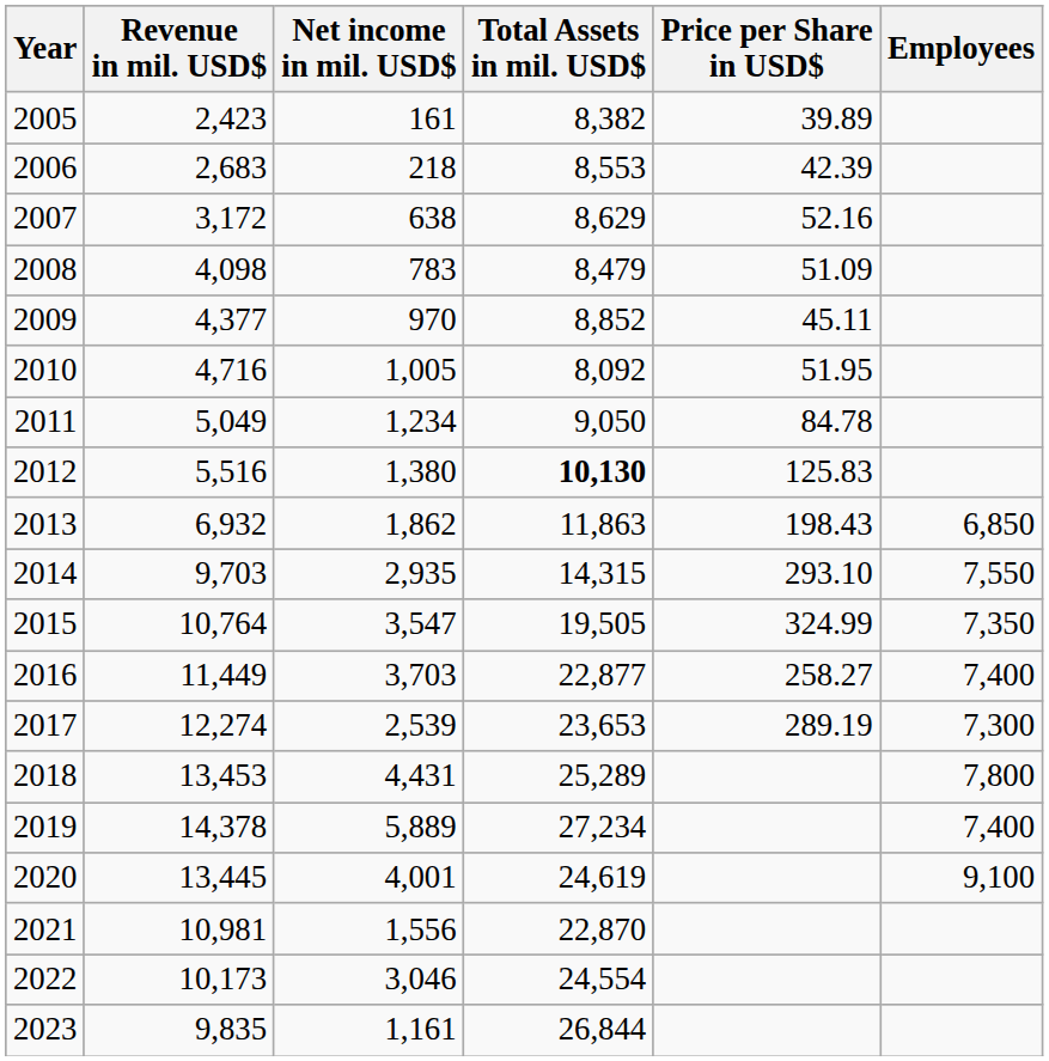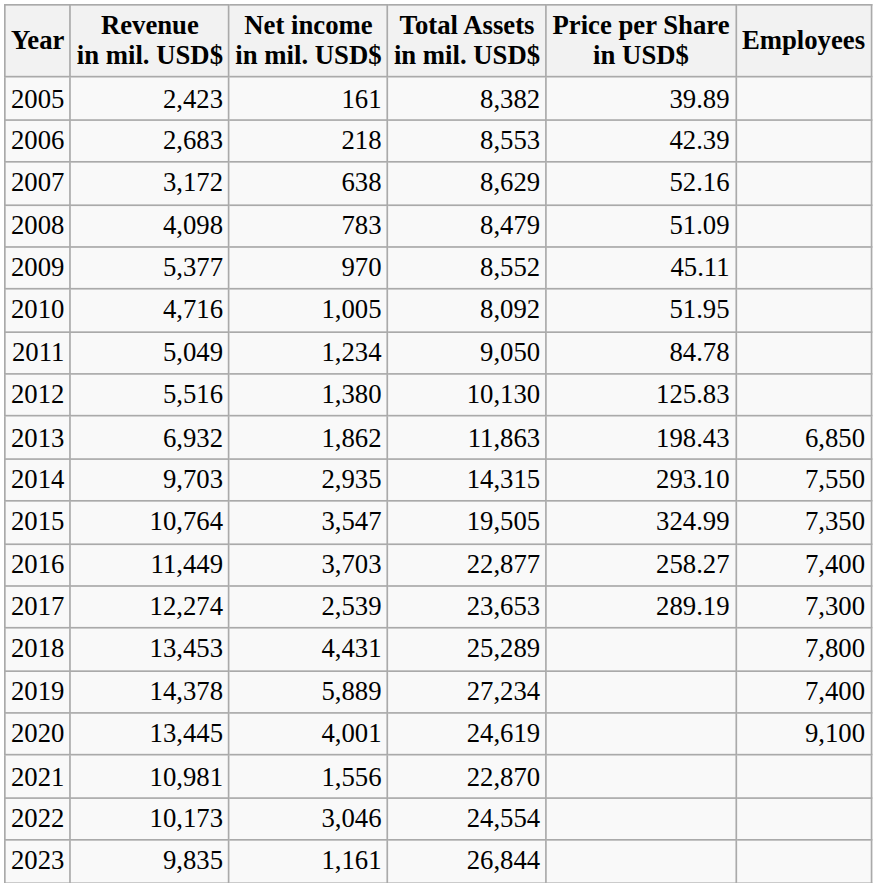2009 | Revenue in mil. USD$: 4,377 -> 5,377
2009 | Total Assets in mil. USD$: 8,852 -> 8,552
2012 | Total Assets in mil. USD$: bold -> normal
